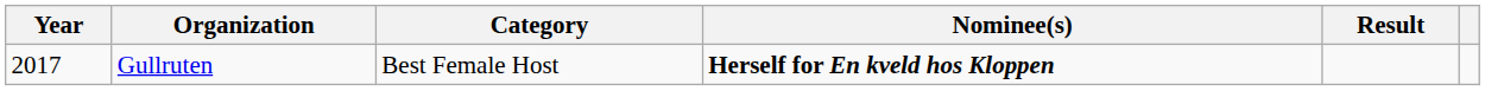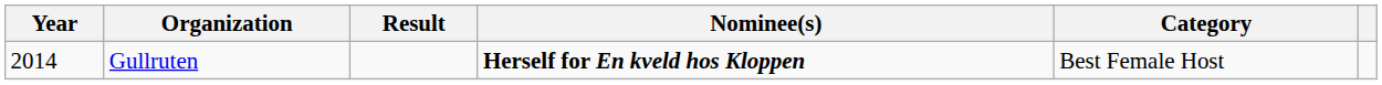columns swapped: Category <-> Result
Gullruten | Year: 2017 -> 2014
